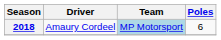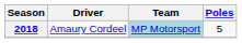2018 | Poles: 6 -> 5
